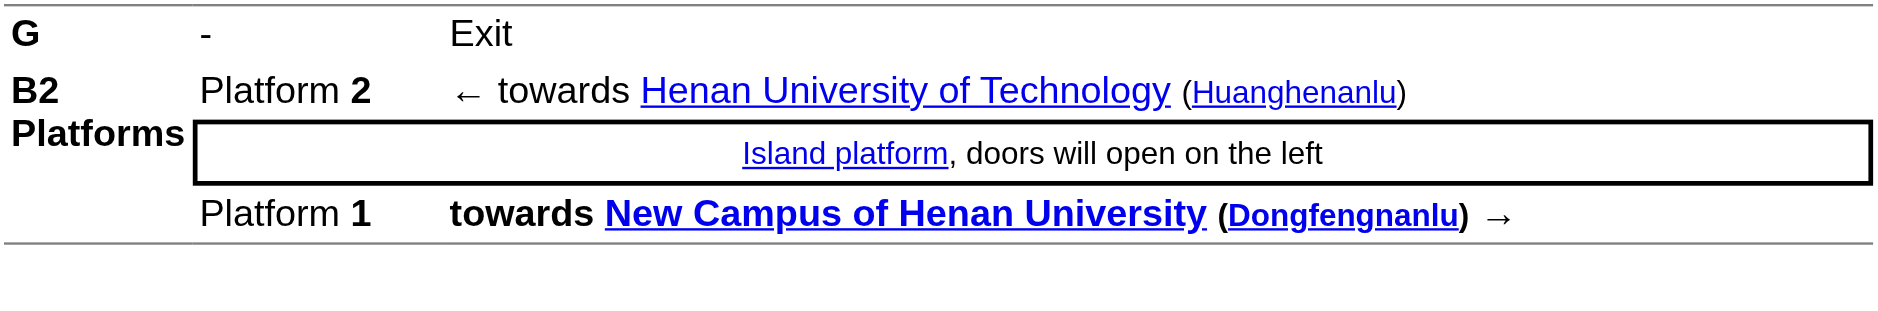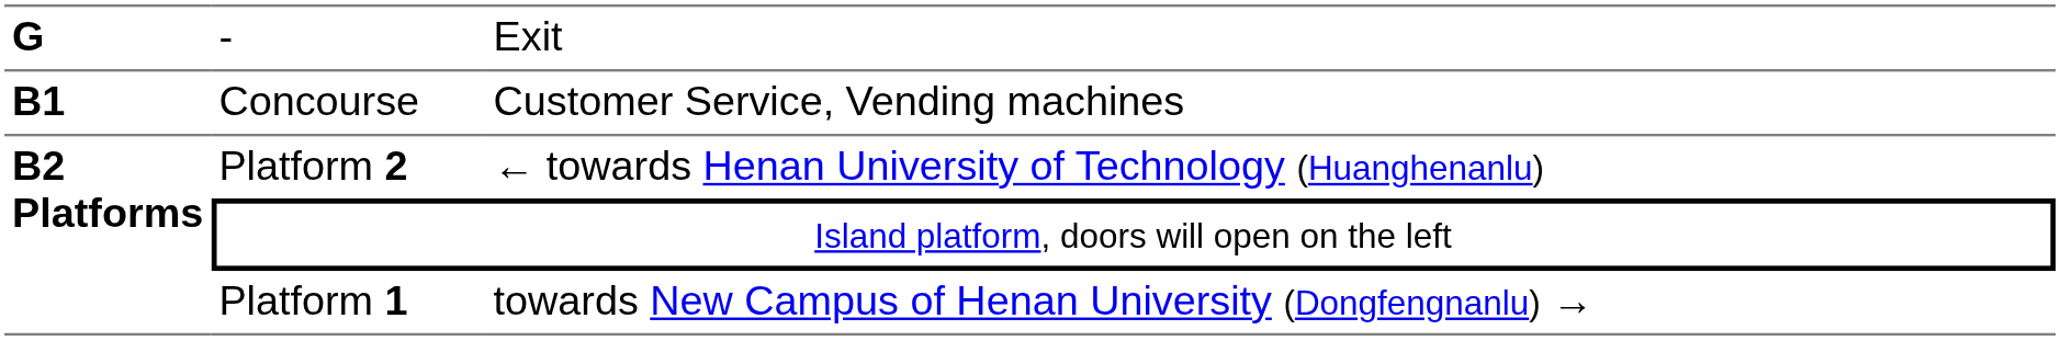+ row: B1 | Concourse | Customer Service, Vending machines
Platform 1 | column 3: bold -> normal
